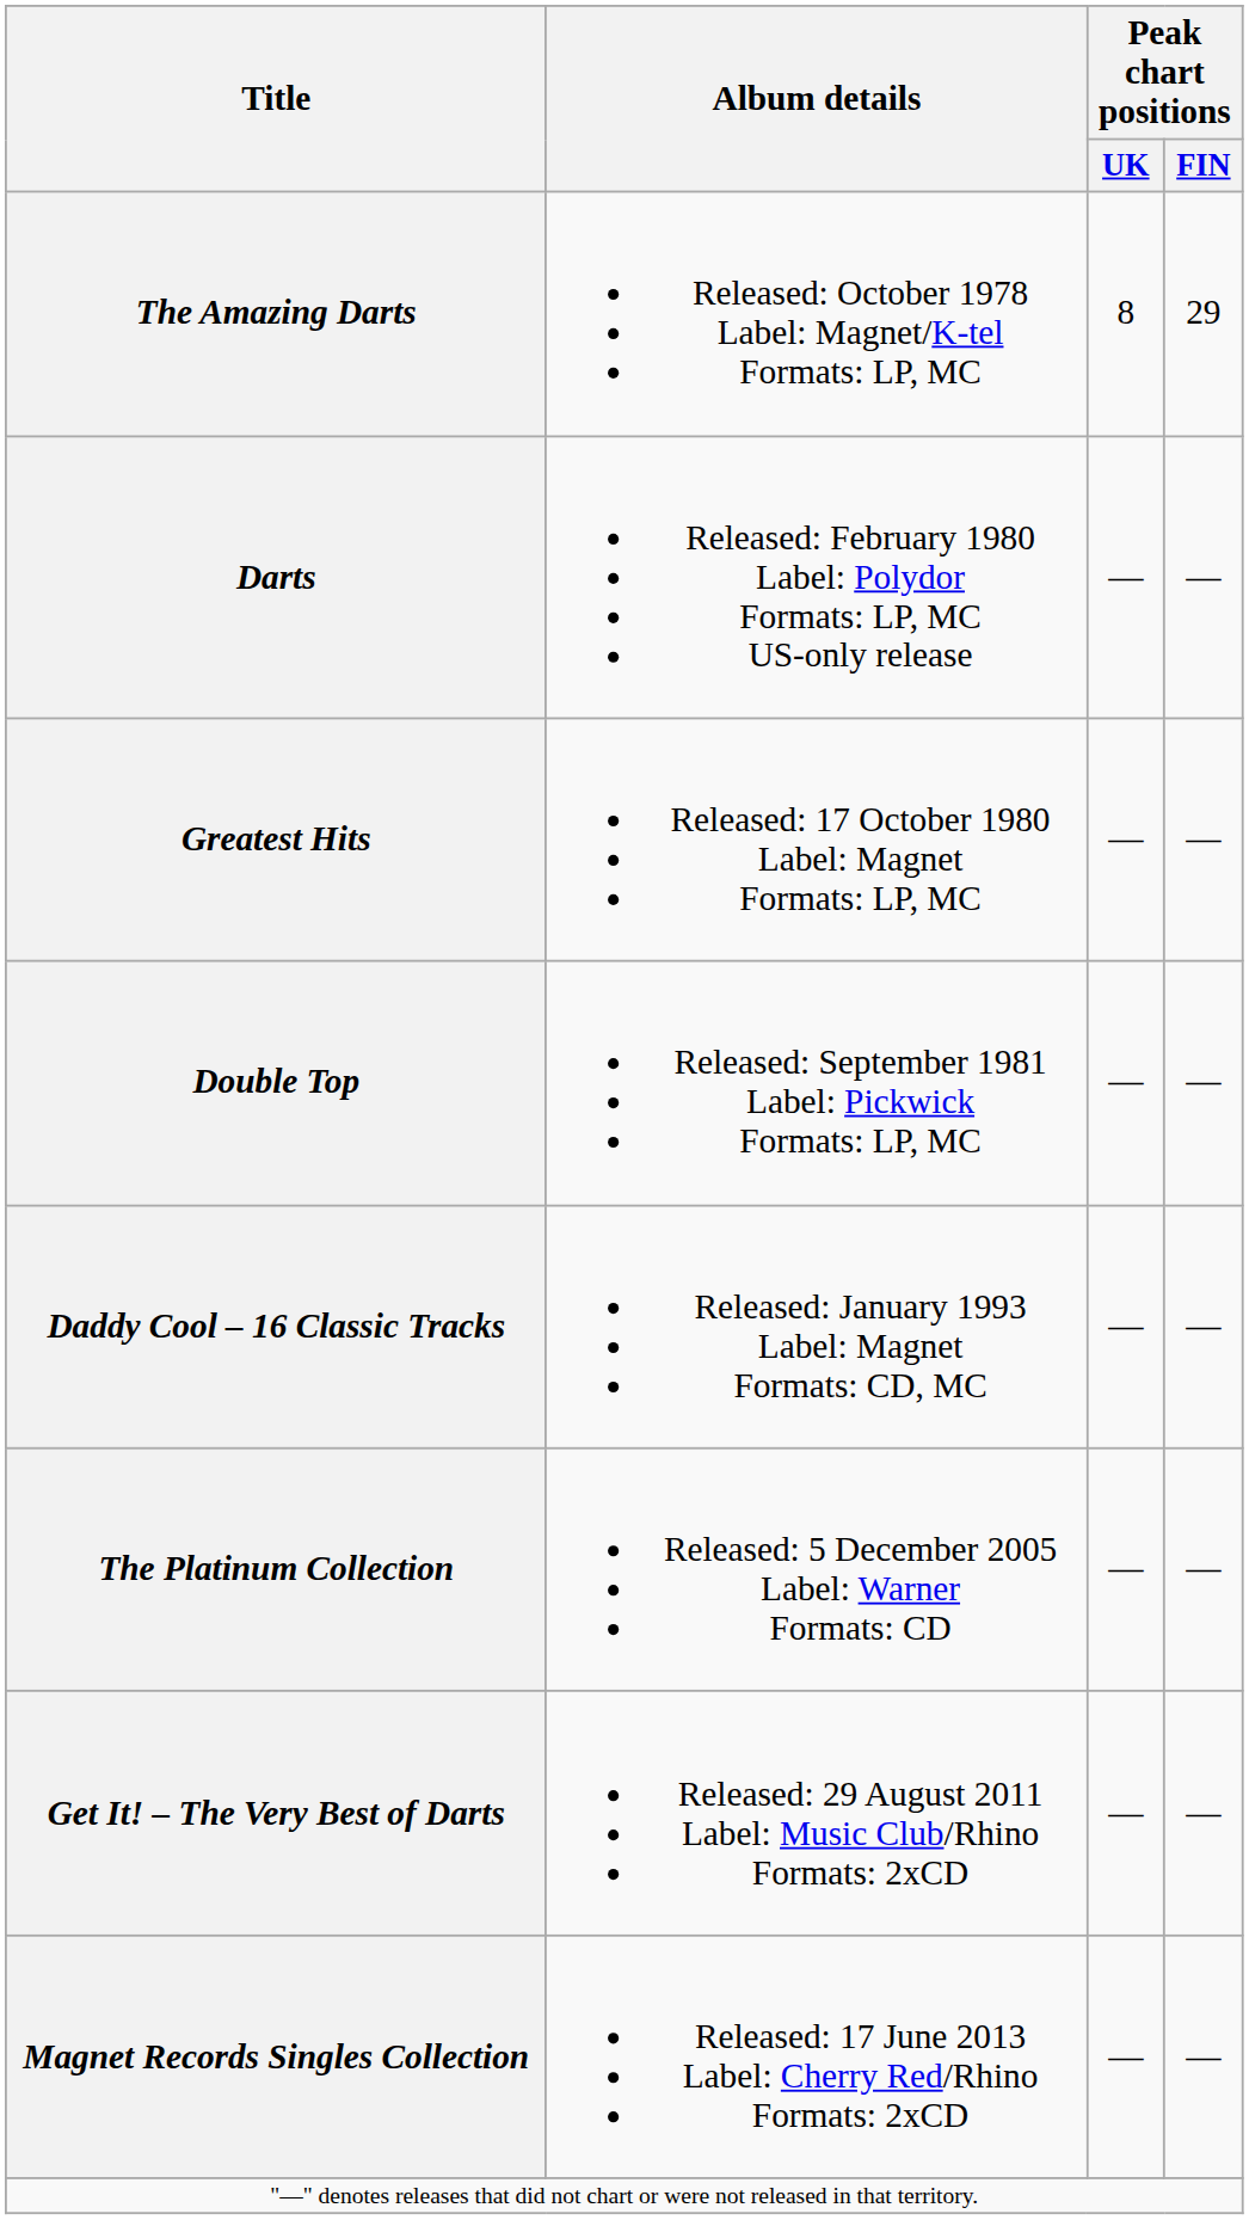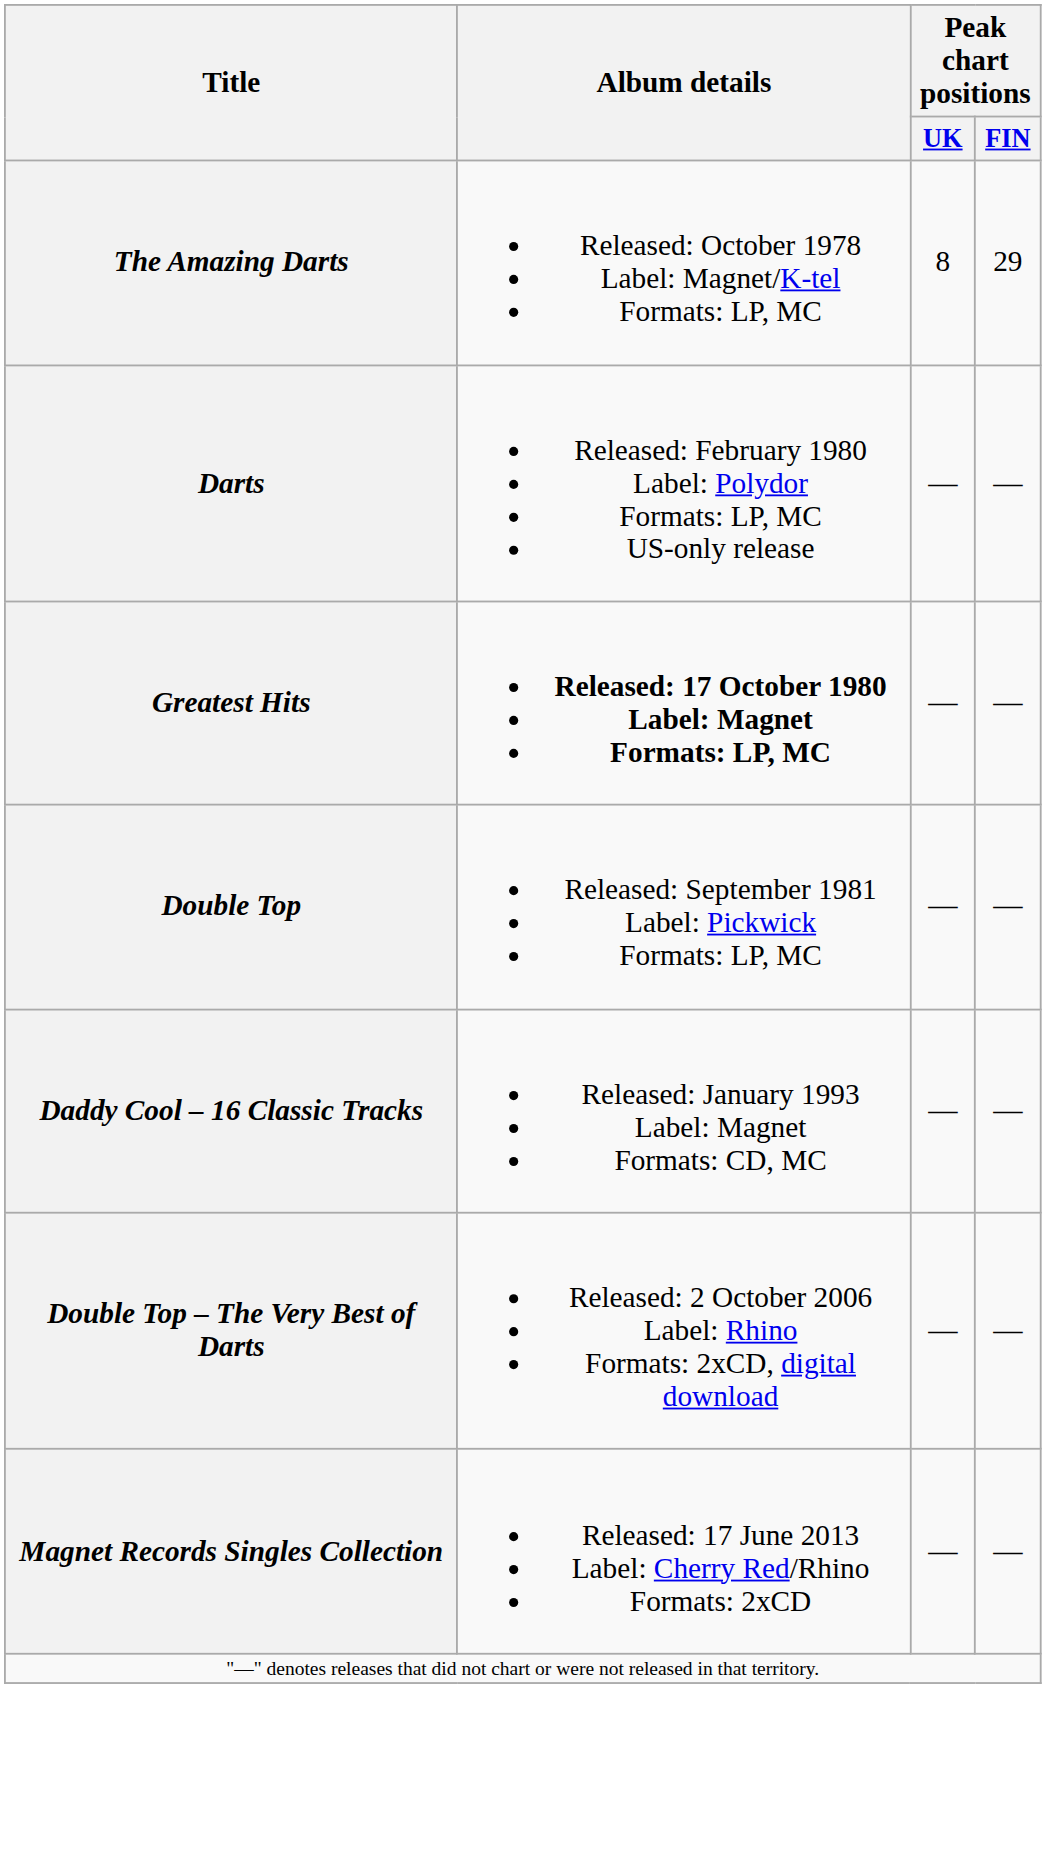Greatest Hits | Album details: normal -> bold
- row: The Platinum Collection | Released: 5 December 2005 Label: Warner Formats: CD | — | —
+ row: Double Top – The Very Best of Darts | Released: 2 October 2006 Label: Rhino Formats: 2xCD, digital download | — | —
- row: Get It! – The Very Best of Darts | Released: 29 August 2011 Label: Music Club/Rhino Formats: 2xCD | — | —
